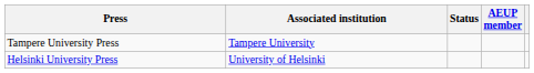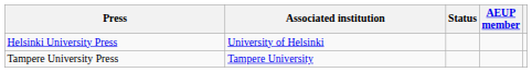rows swapped: Helsinki University Press <-> Tampere University Press
